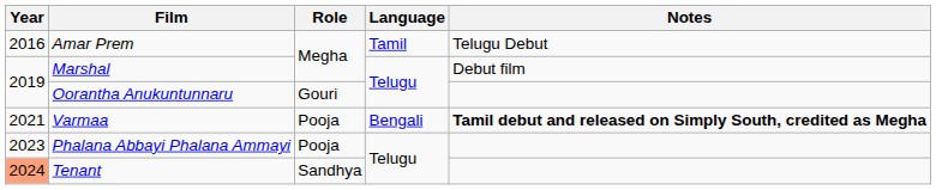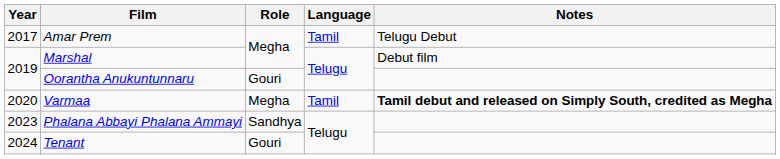Amar Prem | Year: 2016 -> 2017
Varmaa | Year: 2021 -> 2020
Varmaa | Role: Pooja -> Megha
Varmaa | Language: Bengali -> Tamil
Phalana Abbayi Phalana Ammayi | Role: Pooja -> Sandhya
Tenant | Year: lightsalmon background -> no background
Tenant | Role: Sandhya -> Gouri
